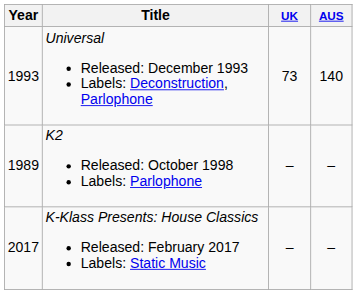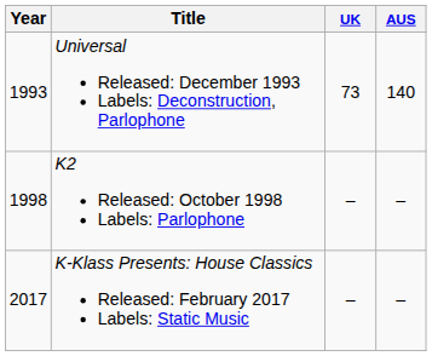K2 Released: October 1998 Labels: Parlophone | Year: 1989 -> 1998
